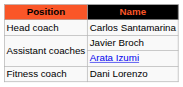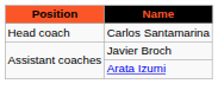- row: Fitness coach | Dani Lorenzo
